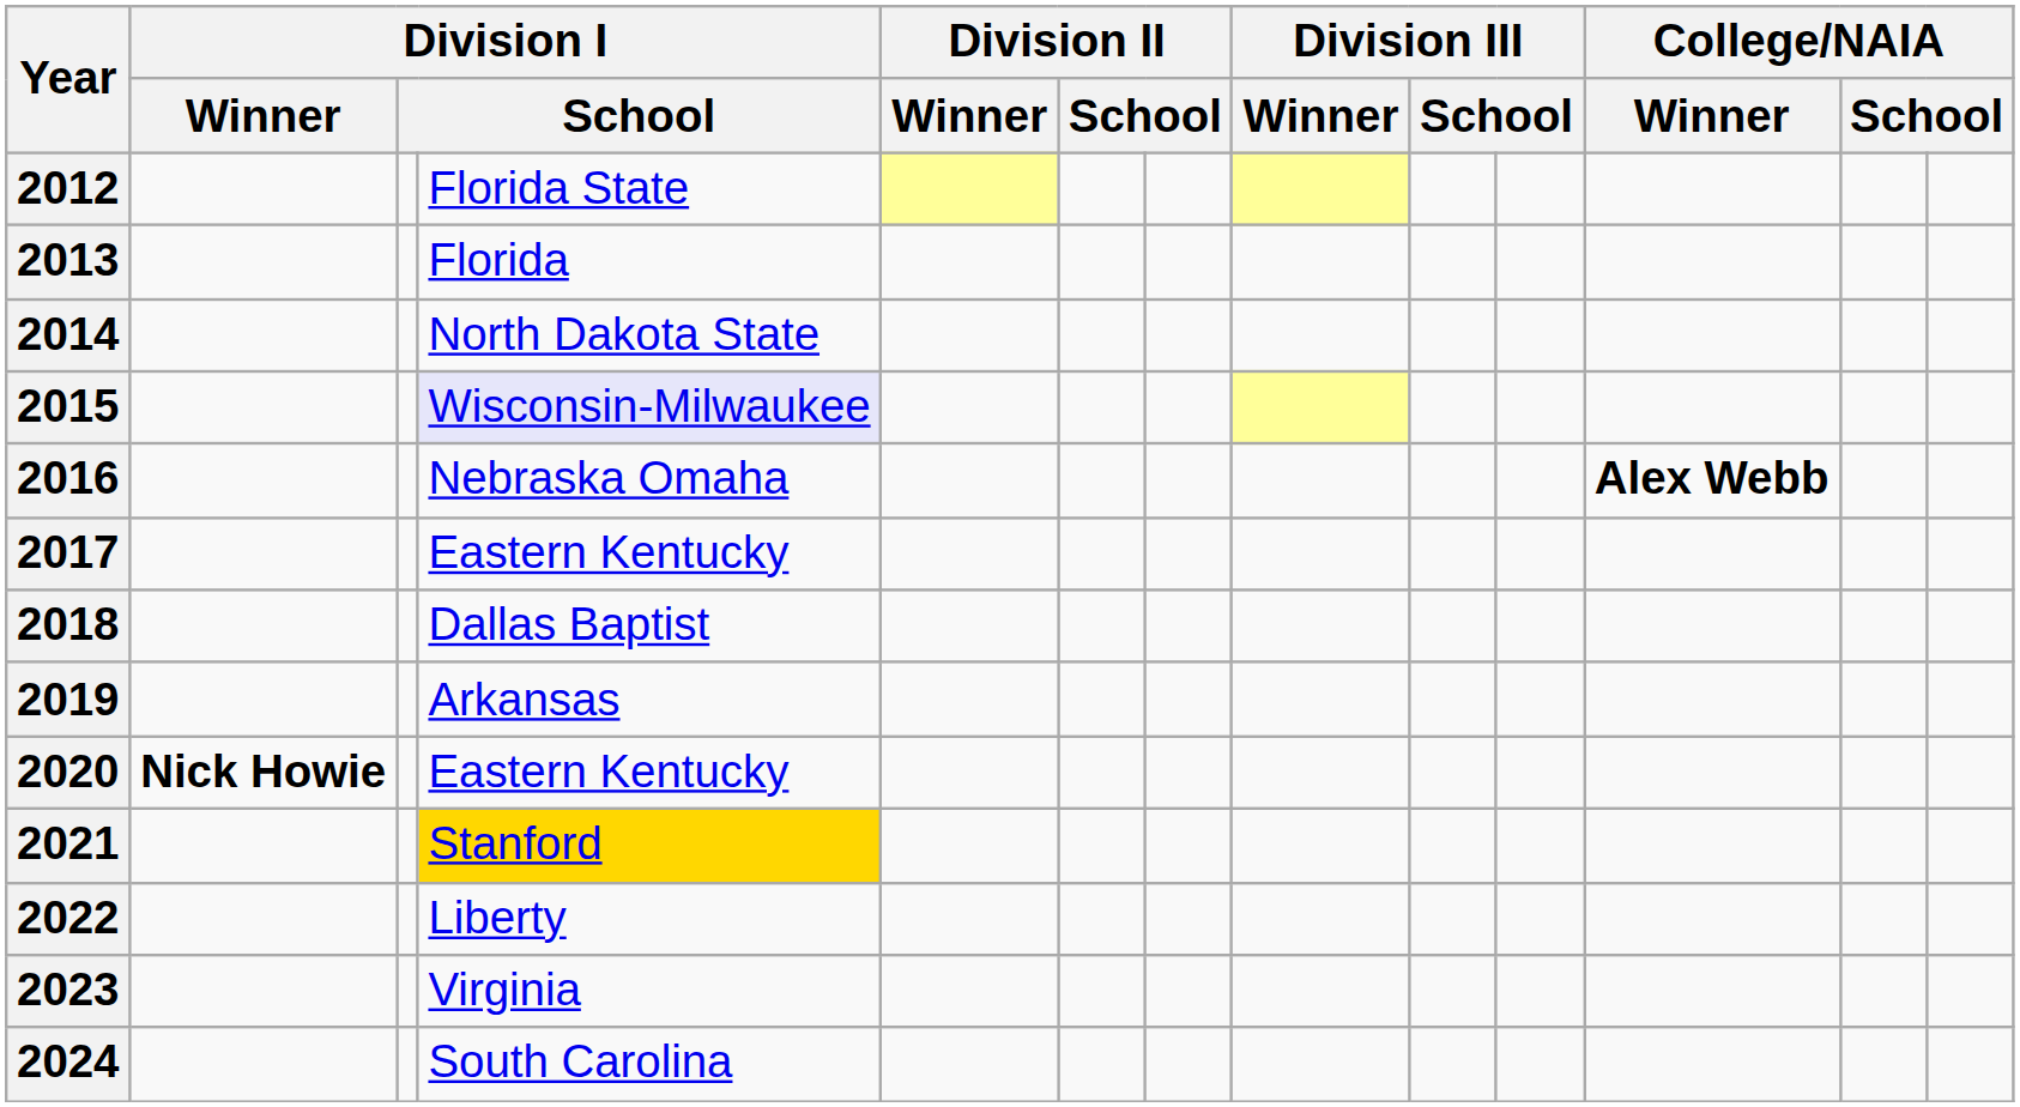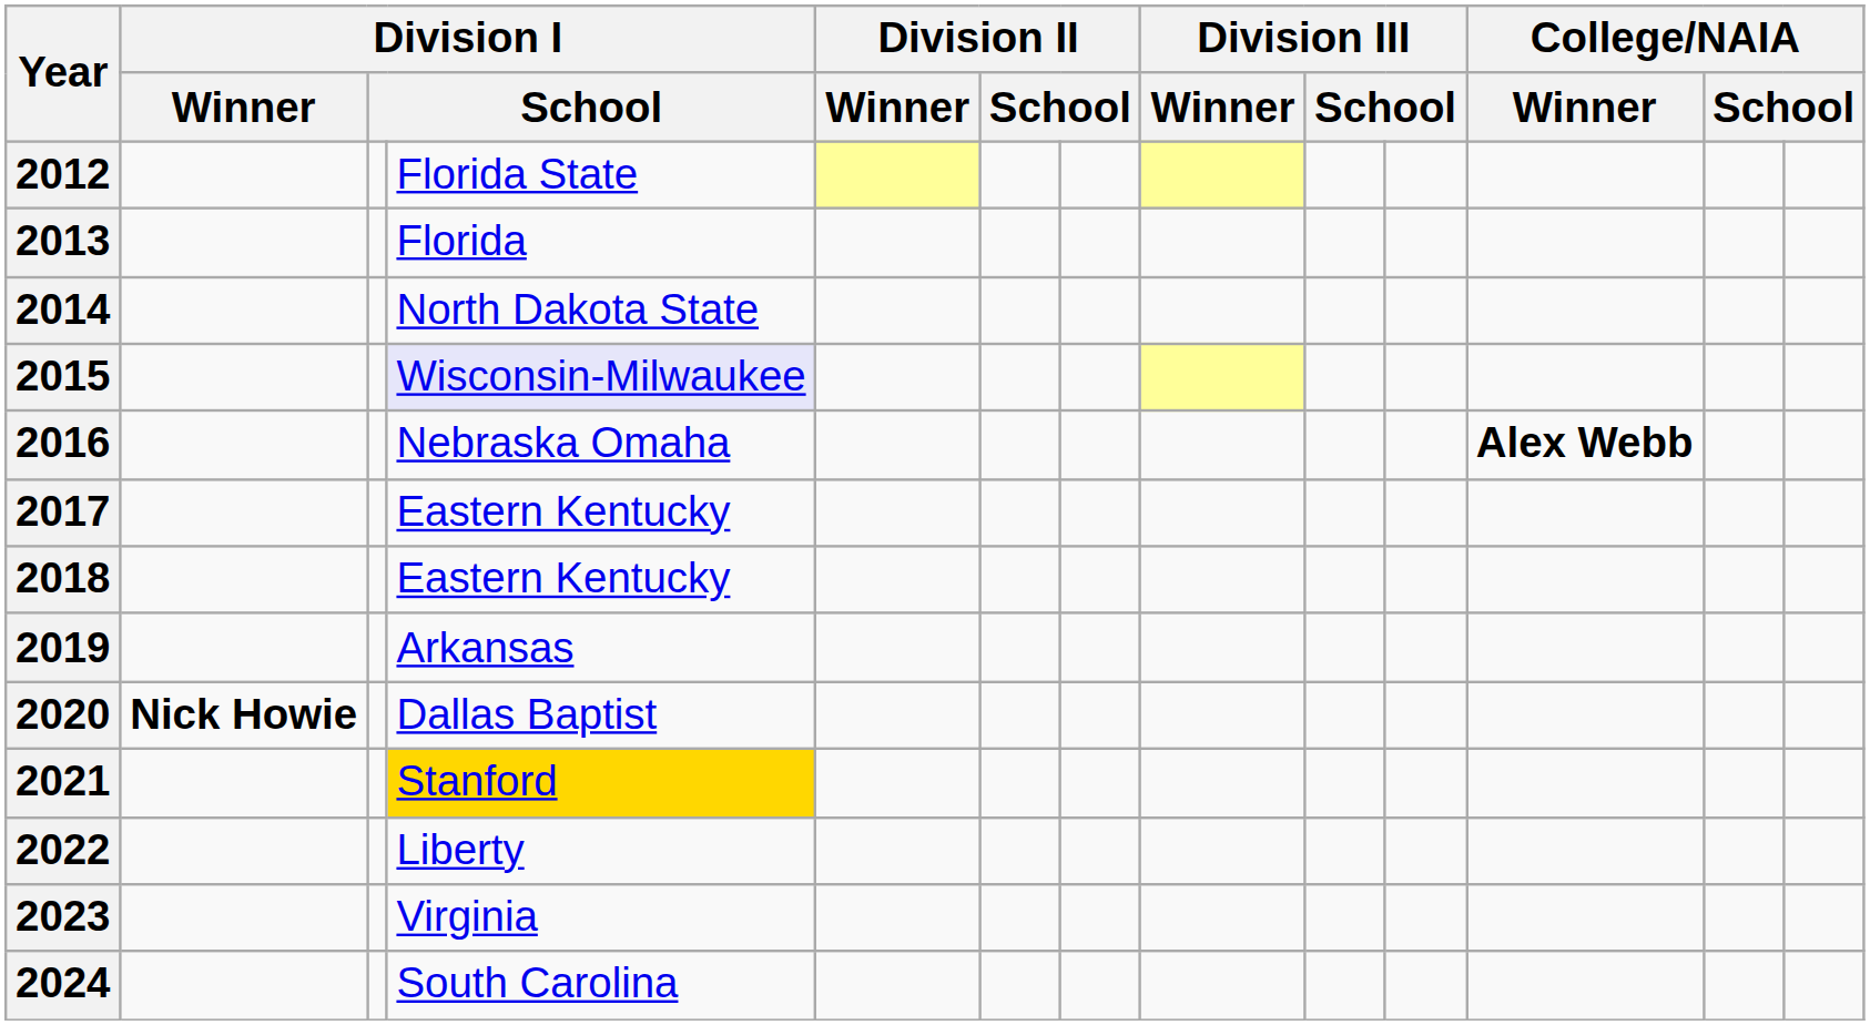2018 | column 4: Dallas Baptist -> Eastern Kentucky
2020 | column 4: Eastern Kentucky -> Dallas Baptist
